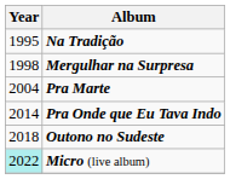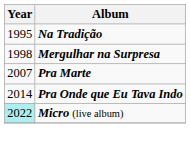Pra Marte | Year: 2004 -> 2007
- row: 2018 | Outono no Sudeste
